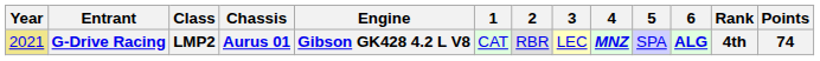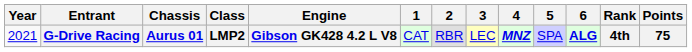columns swapped: Class <-> Chassis
G-Drive Racing | Year: khaki background -> no background
G-Drive Racing | Points: 74 -> 75
